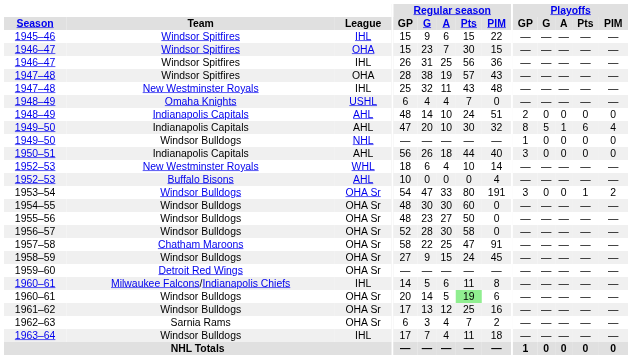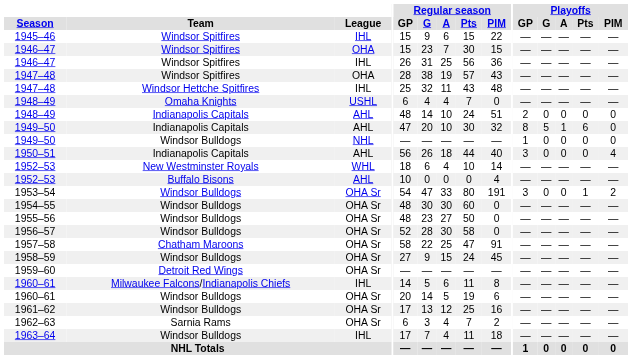1947–48 / IHL | Team: New Westminster Royals -> Windsor Hettche Spitfires
1949–50 / AHL | Playoffs / PIM: 4 -> 0
1950–51 | Playoffs / PIM: 0 -> 4
1960–61 / OHA Sr | Regular season / Pts: lightgreen background -> no background
